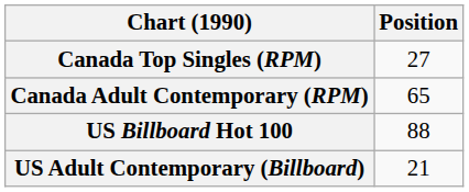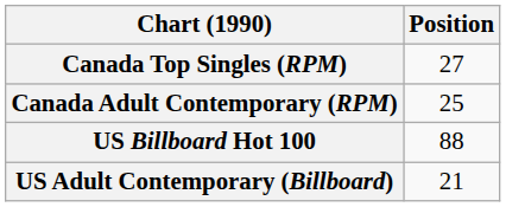Canada Adult Contemporary (RPM) | Position: 65 -> 25
